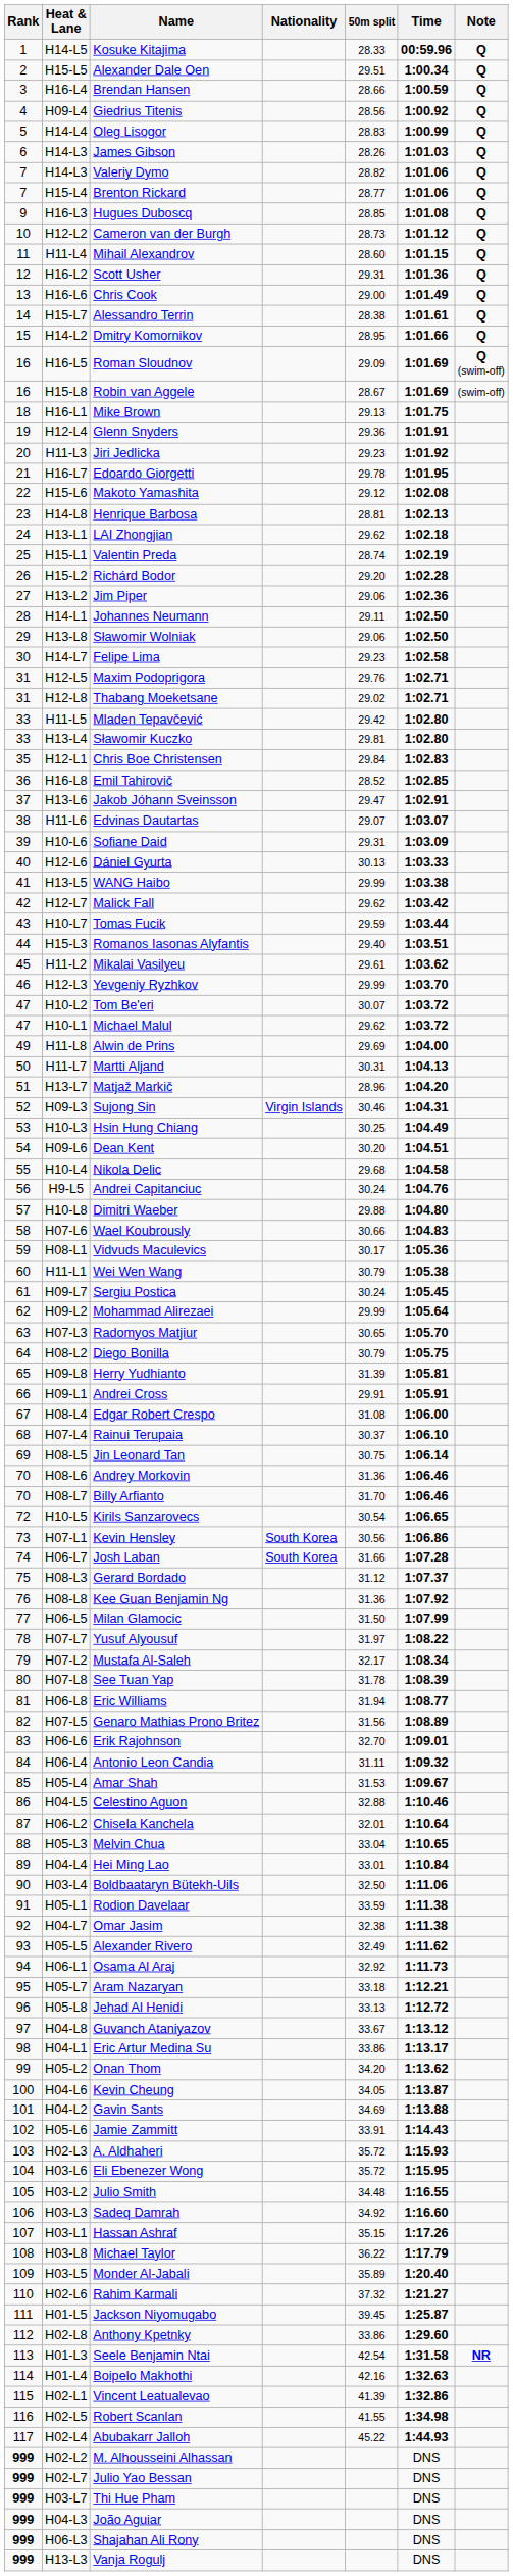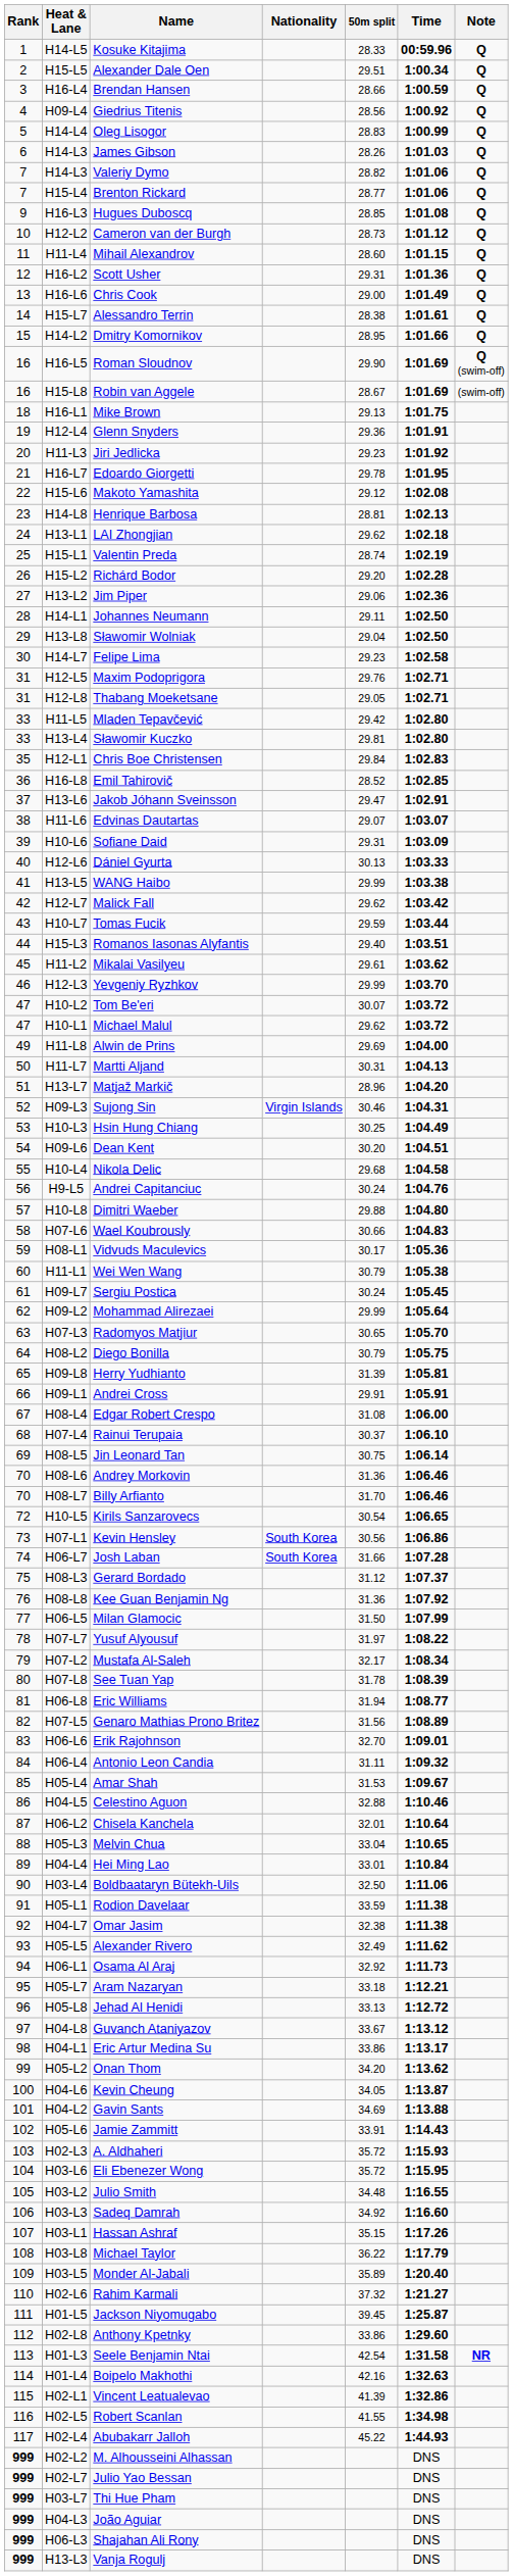Roman Sloudnov | 50m split: 29.09 -> 29.90
Sławomir Wolniak | 50m split: 29.06 -> 29.04
Thabang Moeketsane | 50m split: 29.02 -> 29.05
